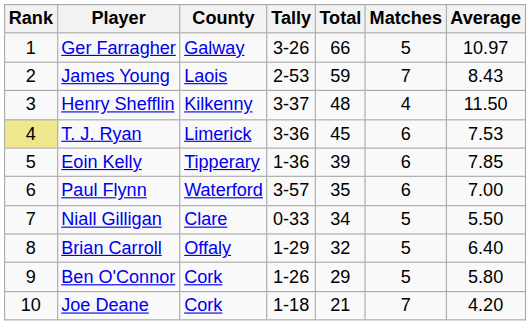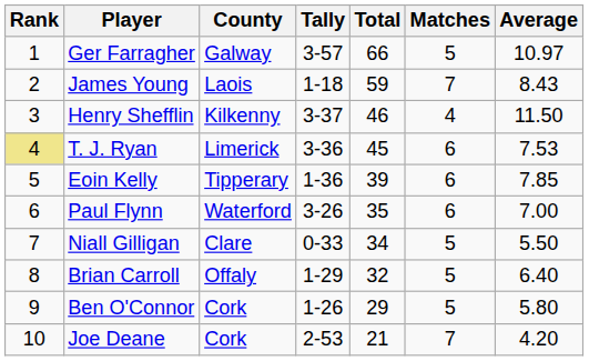Ger Farragher | Tally: 3-26 -> 3-57
James Young | Tally: 2-53 -> 1-18
Henry Shefflin | Total: 48 -> 46
Paul Flynn | Tally: 3-57 -> 3-26
Joe Deane | Tally: 1-18 -> 2-53
